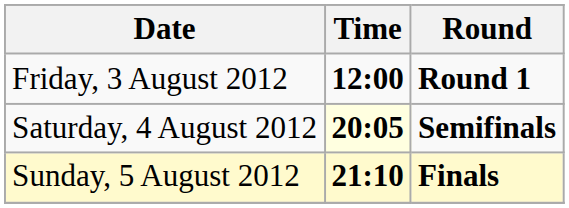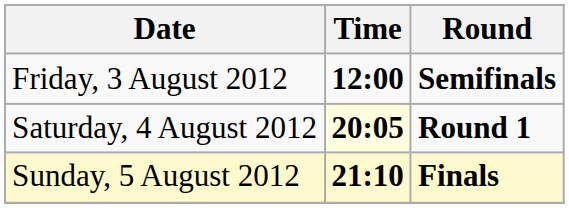Friday, 3 August 2012 | Round: Round 1 -> Semifinals
Saturday, 4 August 2012 | Round: Semifinals -> Round 1
